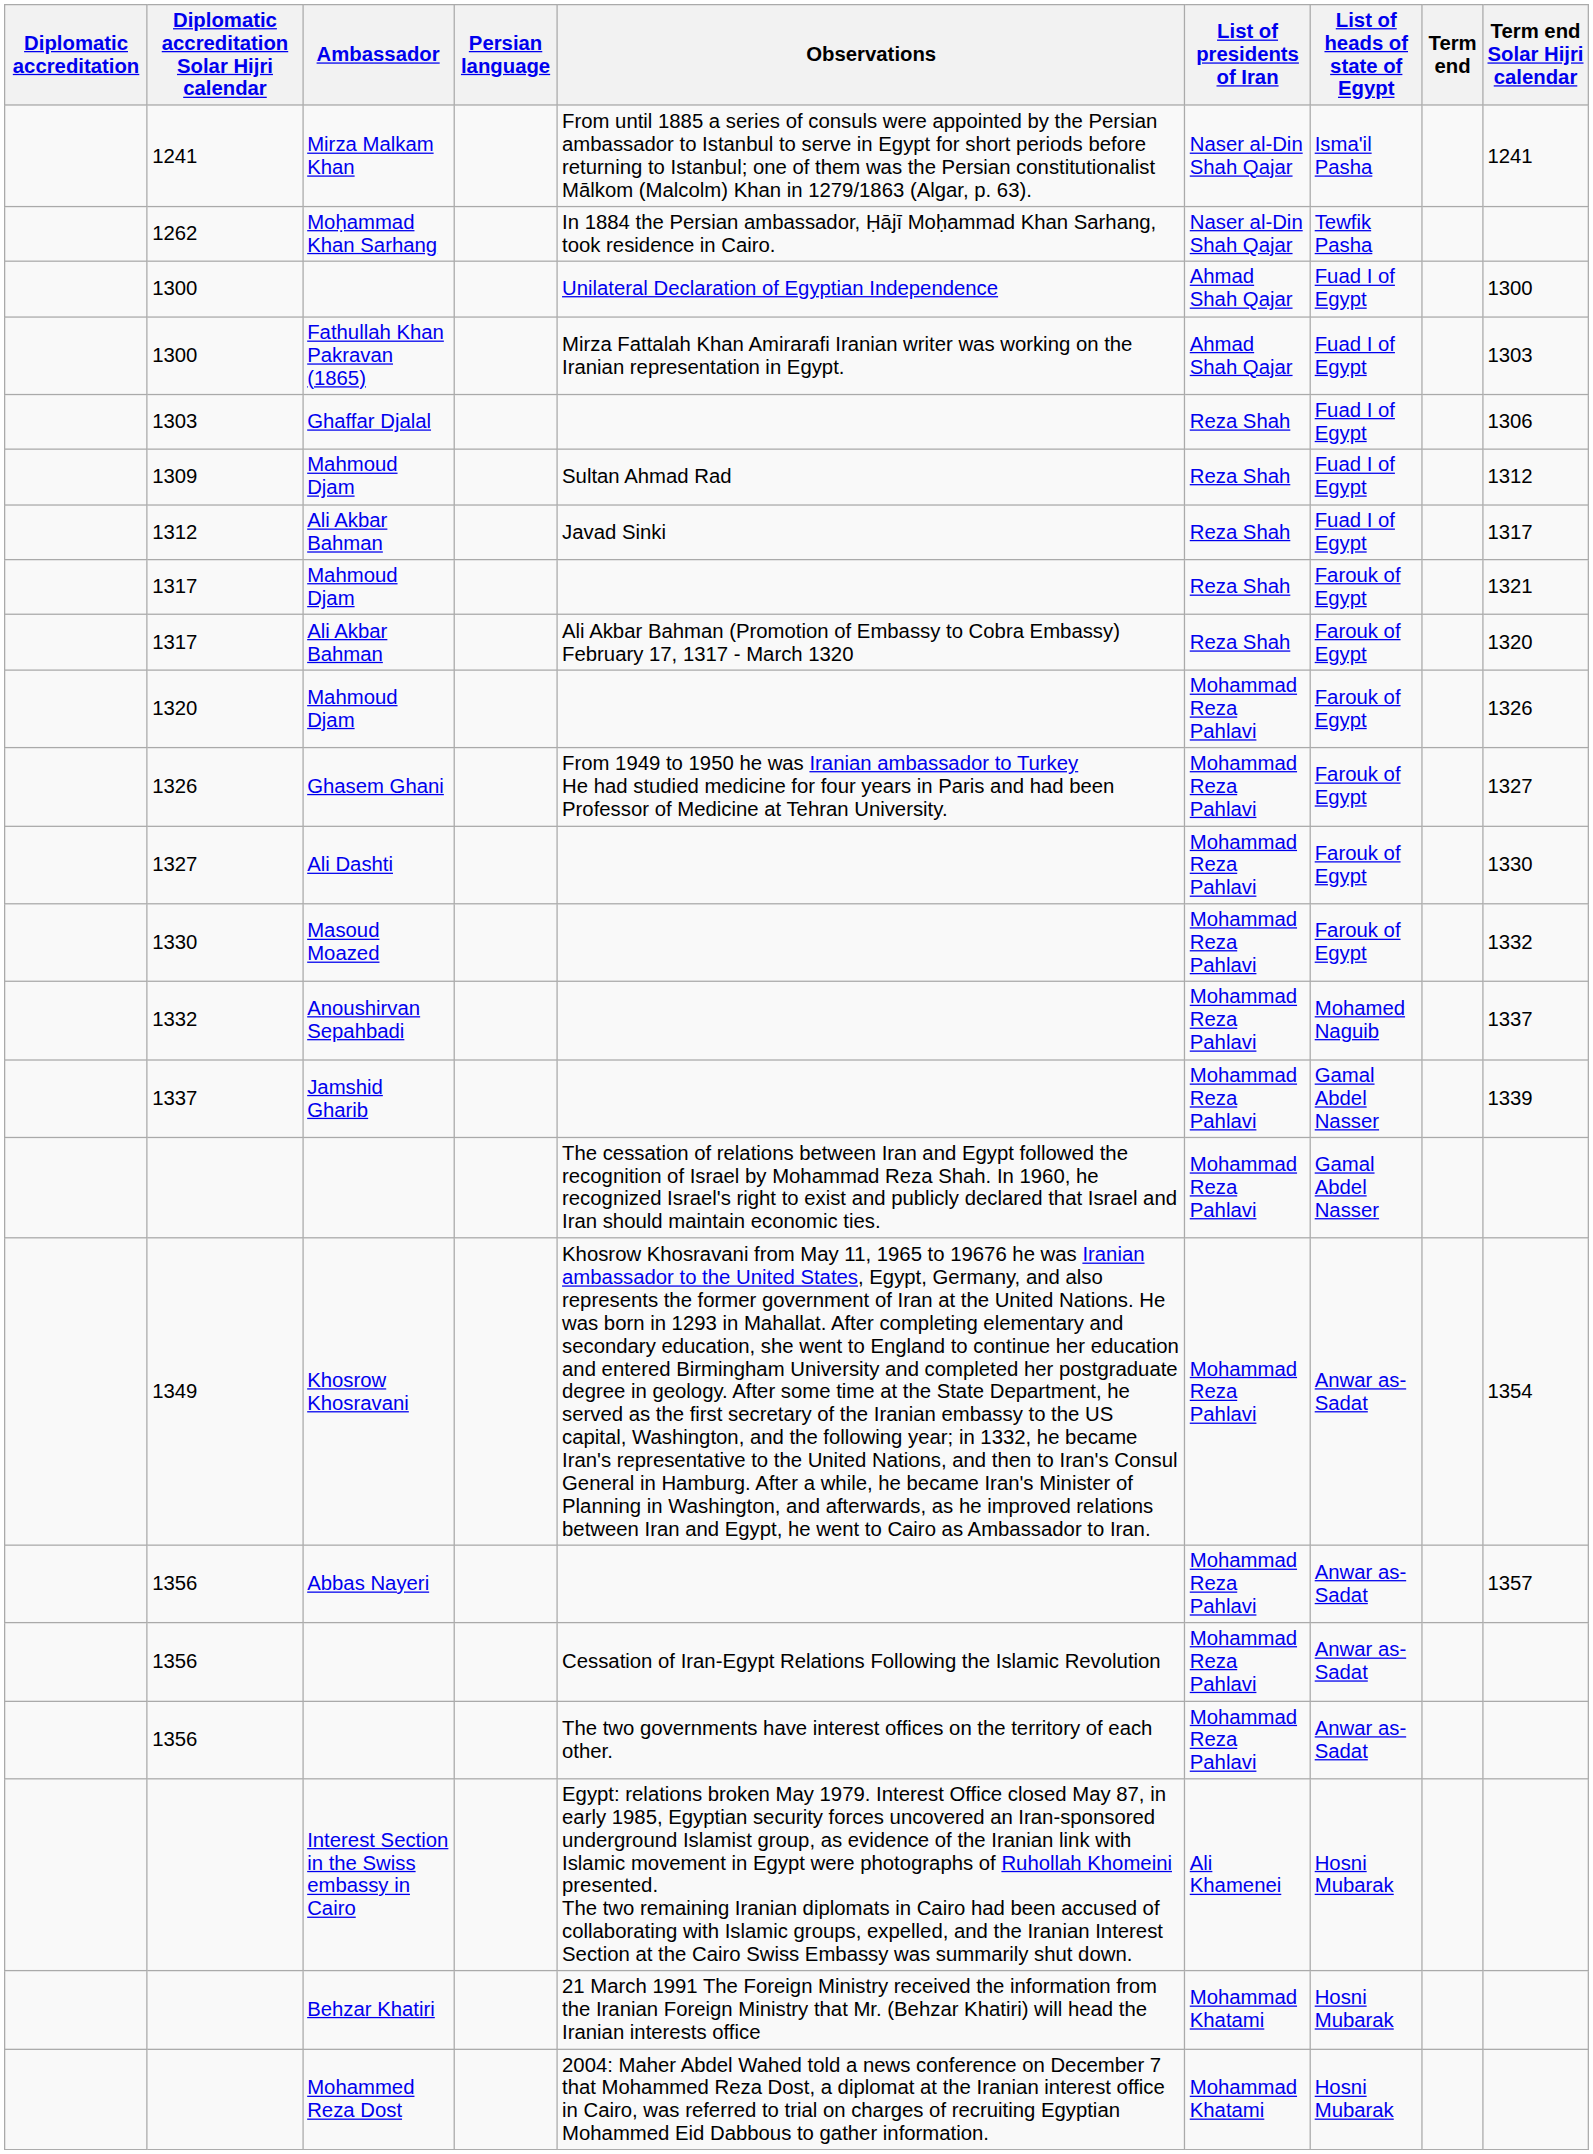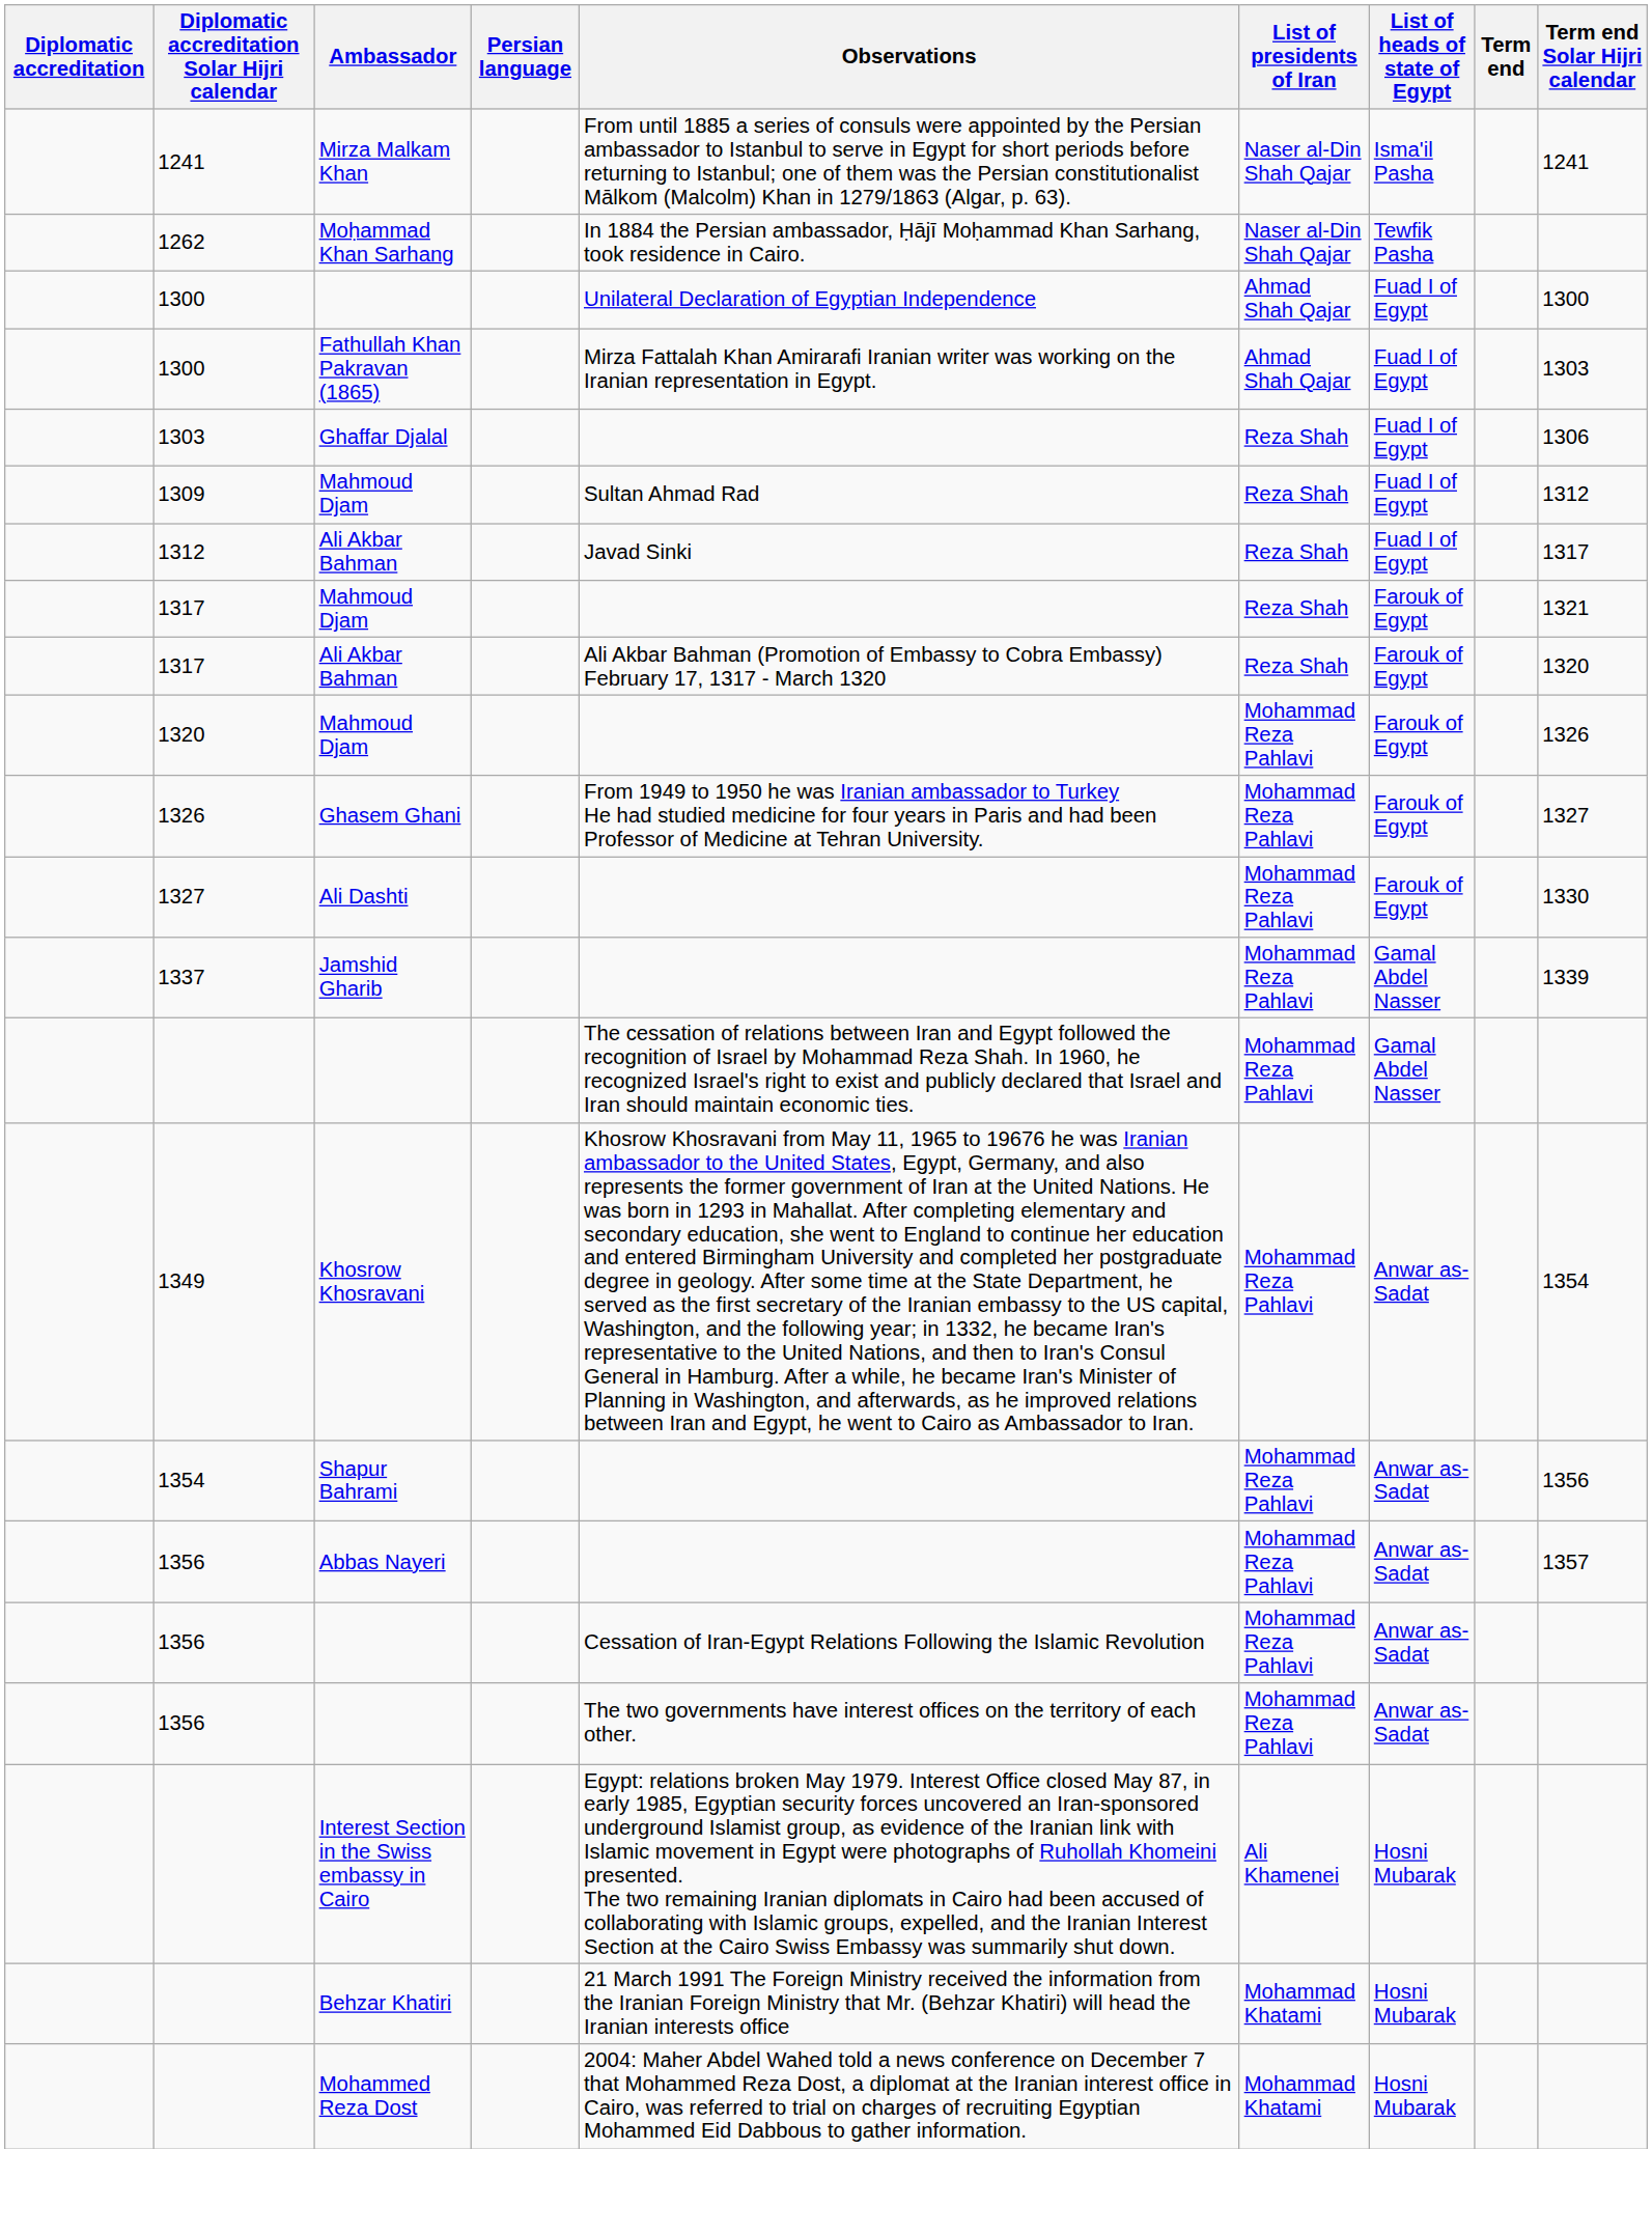- row: 1330 | Masoud Moazed | Mohammad Reza Pahlavi | Farouk of Egypt | 1332
- row: 1332 | Anoushirvan Sepahbadi | Mohammad Reza Pahlavi | Mohamed Naguib | 1337
+ row: 1354 | Shapur Bahrami | Mohammad Reza Pahlavi | Anwar as-Sadat | 1356
